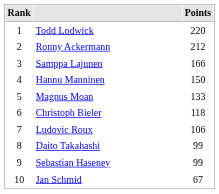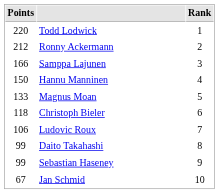columns swapped: Rank <-> Points
